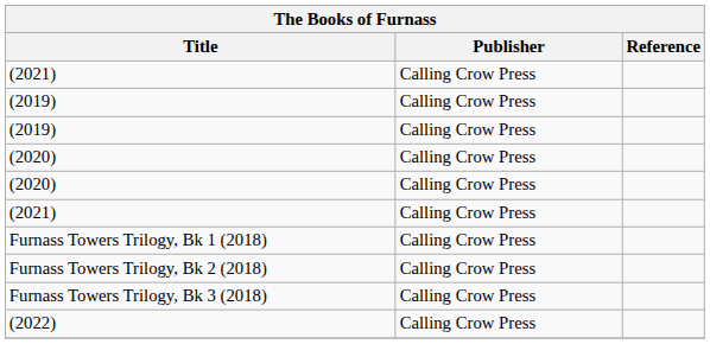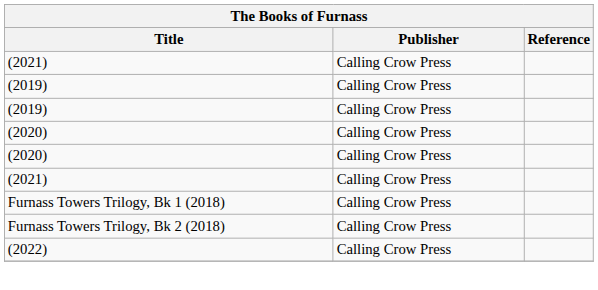- row: Furnass Towers Trilogy, Bk 3 (2018) | Calling Crow Press
